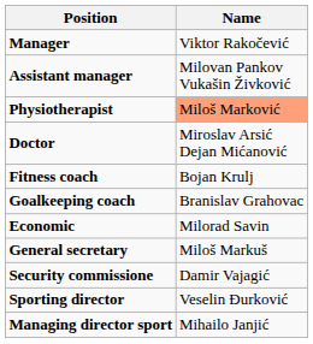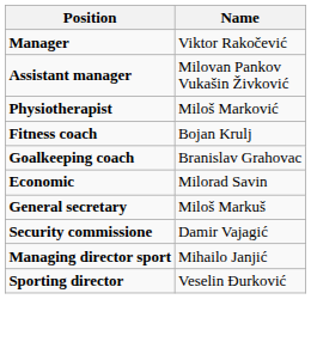Physiotherapist | Name: lightsalmon background -> no background
- row: Doctor | Miroslav Arsić Dejan Mićanović
rows swapped: Managing director sport <-> Sporting director
